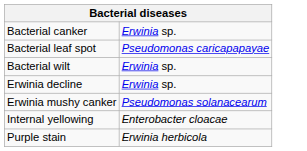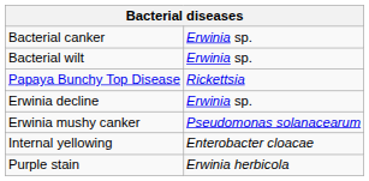- row: Bacterial leaf spot | Pseudomonas caricapapayae
+ row: Papaya Bunchy Top Disease | Rickettsia
